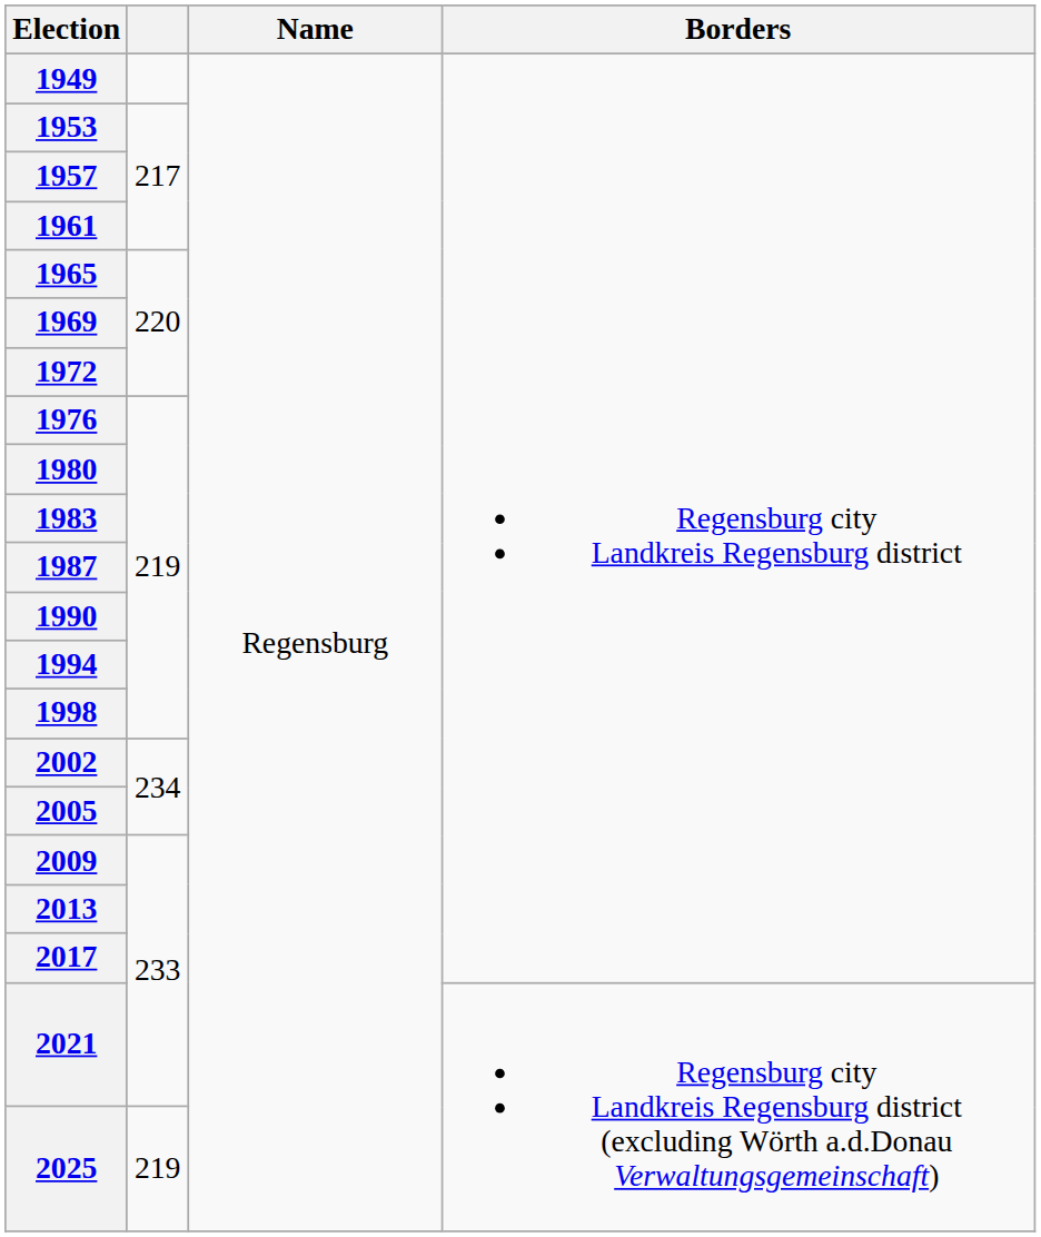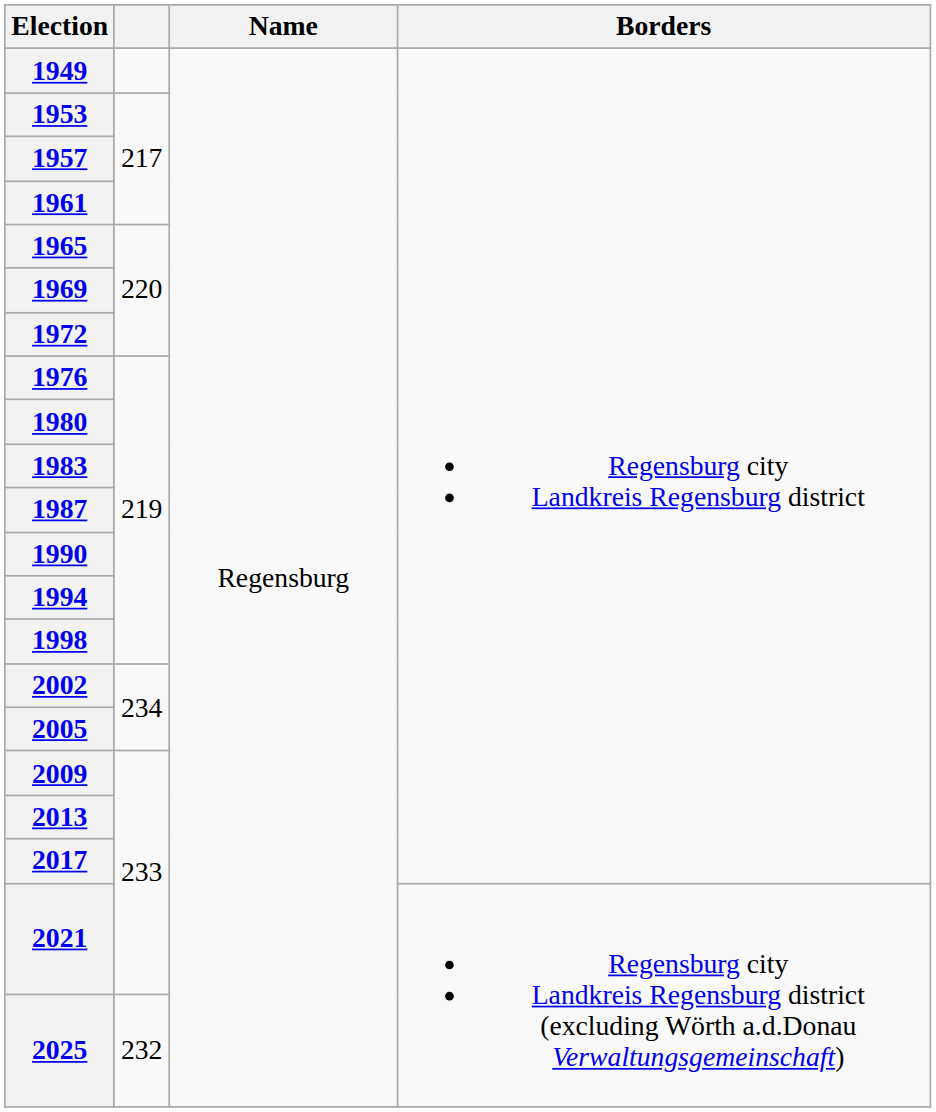2025 | column 2: 219 -> 232
